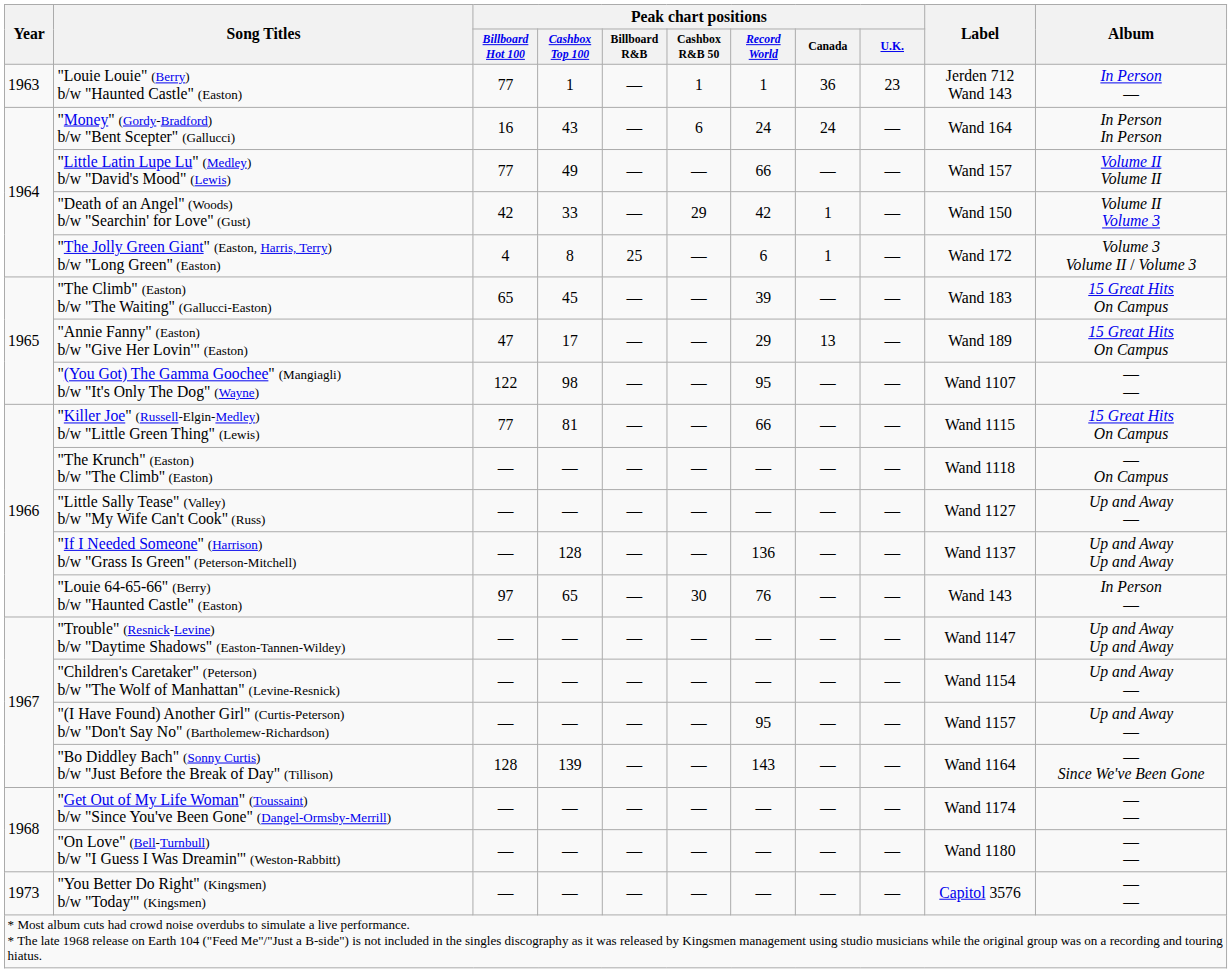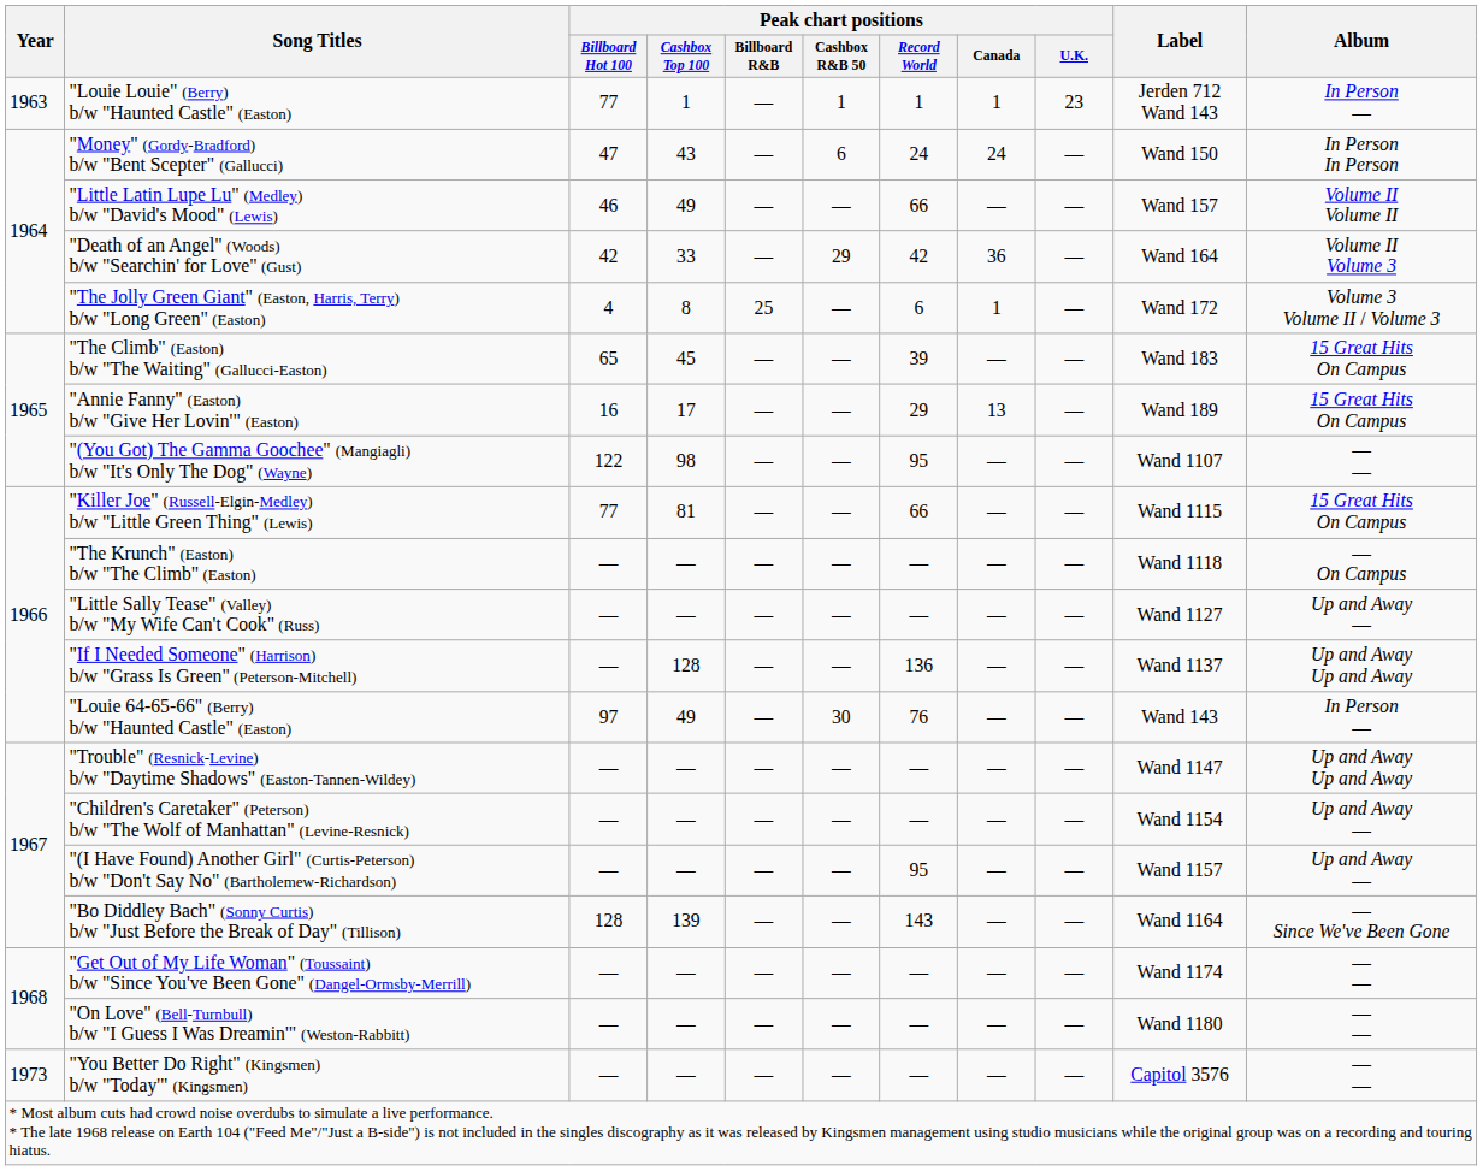"Louie Louie" (Berry) b/w "Haunted Castle" (Easton) | Peak chart positions / Canada: 36 -> 1
"Money" (Gordy-Bradford) b/w "Bent Scepter" (Gallucci) | Peak chart positions / Billboard Hot 100: 16 -> 47
"Money" (Gordy-Bradford) b/w "Bent Scepter" (Gallucci) | Label: Wand 164 -> Wand 150
"Little Latin Lupe Lu" (Medley) b/w "David's Mood" (Lewis) | Peak chart positions / Billboard Hot 100: 77 -> 46
"Death of an Angel" (Woods) b/w "Searchin' for Love" (Gust) | Peak chart positions / Canada: 1 -> 36
"Death of an Angel" (Woods) b/w "Searchin' for Love" (Gust) | Label: Wand 150 -> Wand 164
"Annie Fanny" (Easton) b/w "Give Her Lovin'" (Easton) | Peak chart positions / Billboard Hot 100: 47 -> 16
"Louie 64-65-66" (Berry) b/w "Haunted Castle" (Easton) | Peak chart positions / Cashbox Top 100: 65 -> 49
